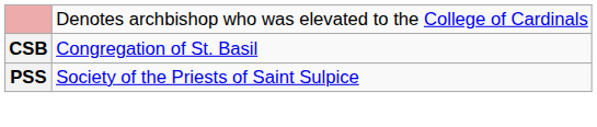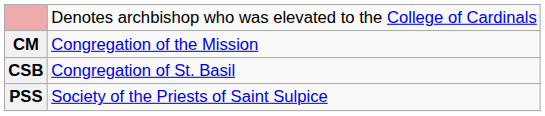+ row: CM | Congregation of the Mission
